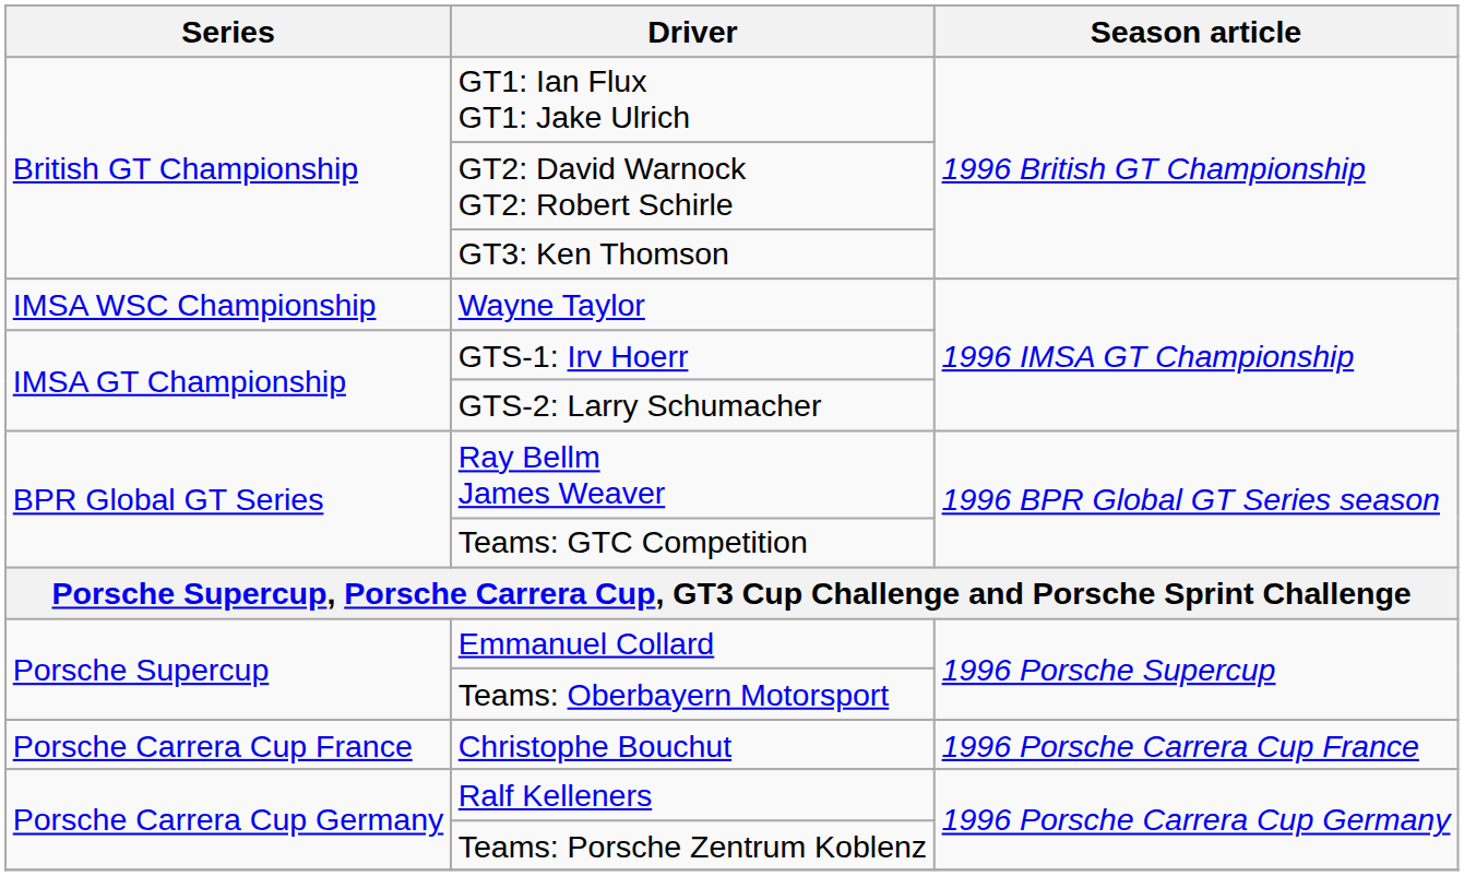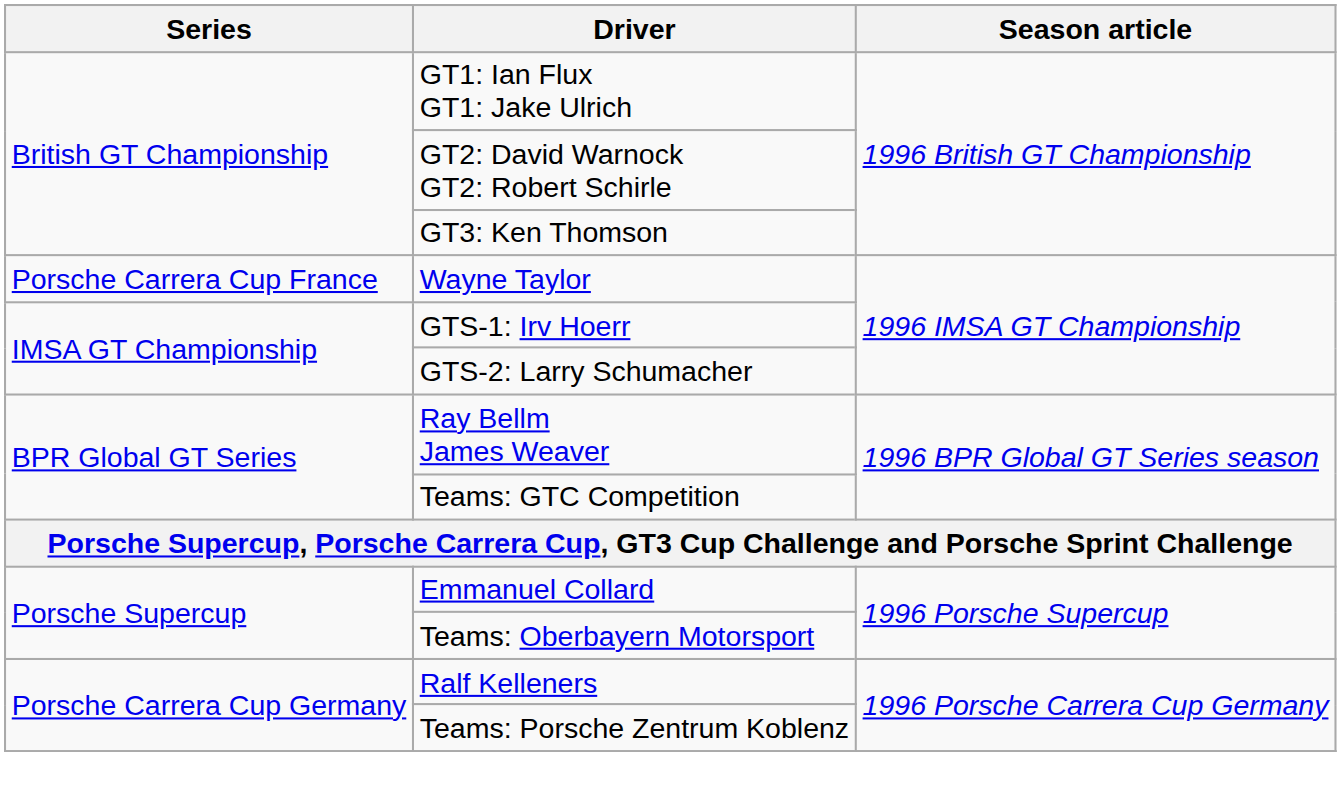Wayne Taylor | Series: IMSA WSC Championship -> Porsche Carrera Cup France
- row: Porsche Carrera Cup France | Christophe Bouchut | 1996 Porsche Carrera Cup France
